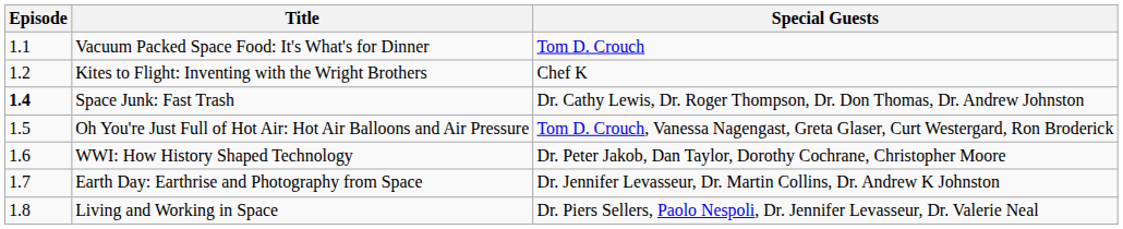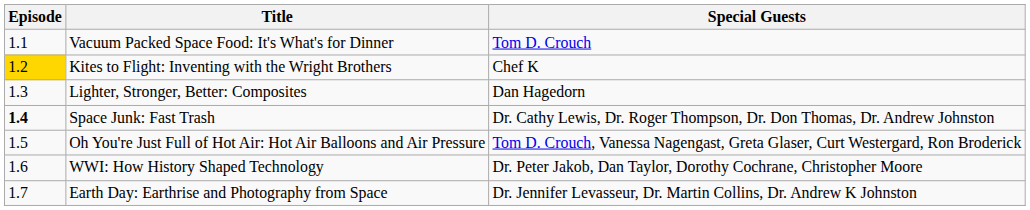Kites to Flight: Inventing with the Wright Brothers | Episode: no background -> gold background
+ row: 1.3 | Lighter, Stronger, Better: Composites | Dan Hagedorn
- row: 1.8 | Living and Working in Space | Dr. Piers Sellers, Paolo Nespoli, Dr. Jennifer Levasseur, Dr. Valerie Neal
